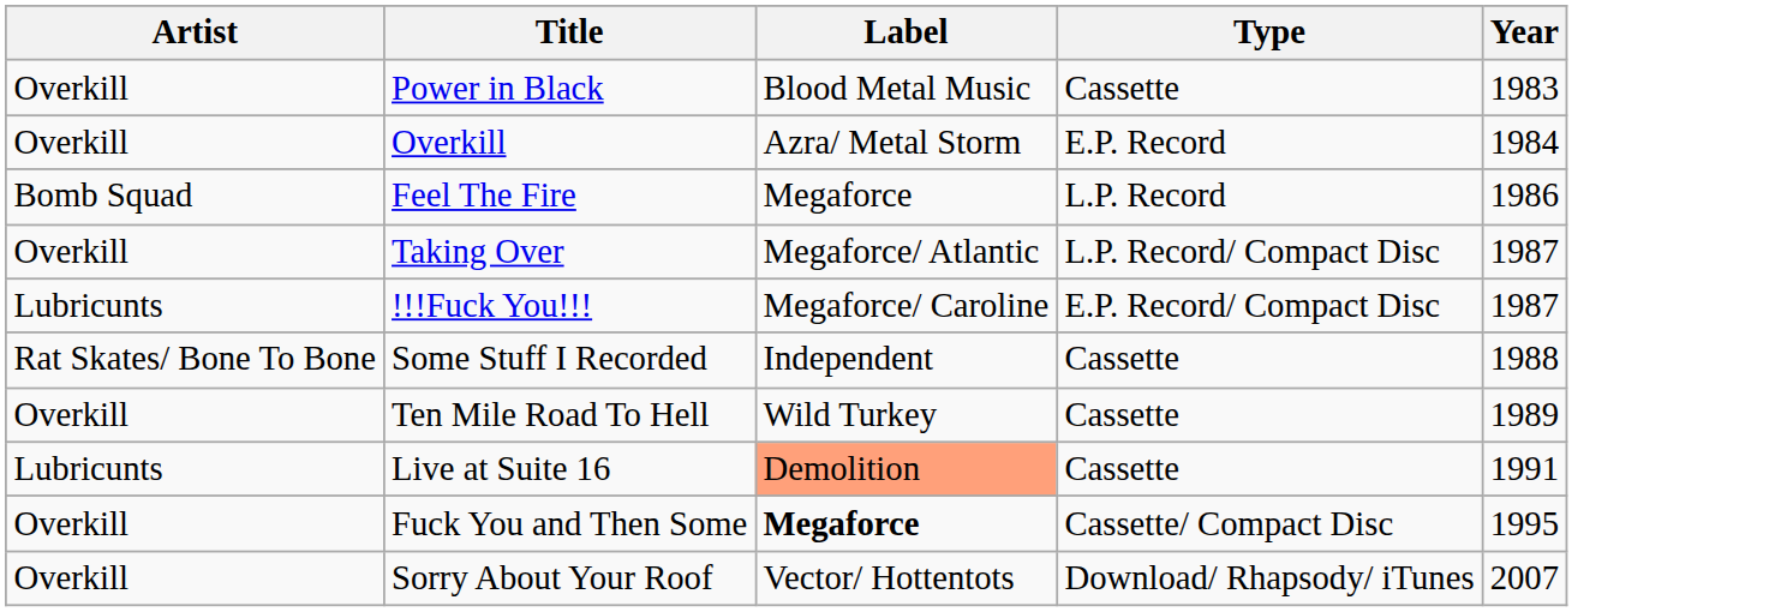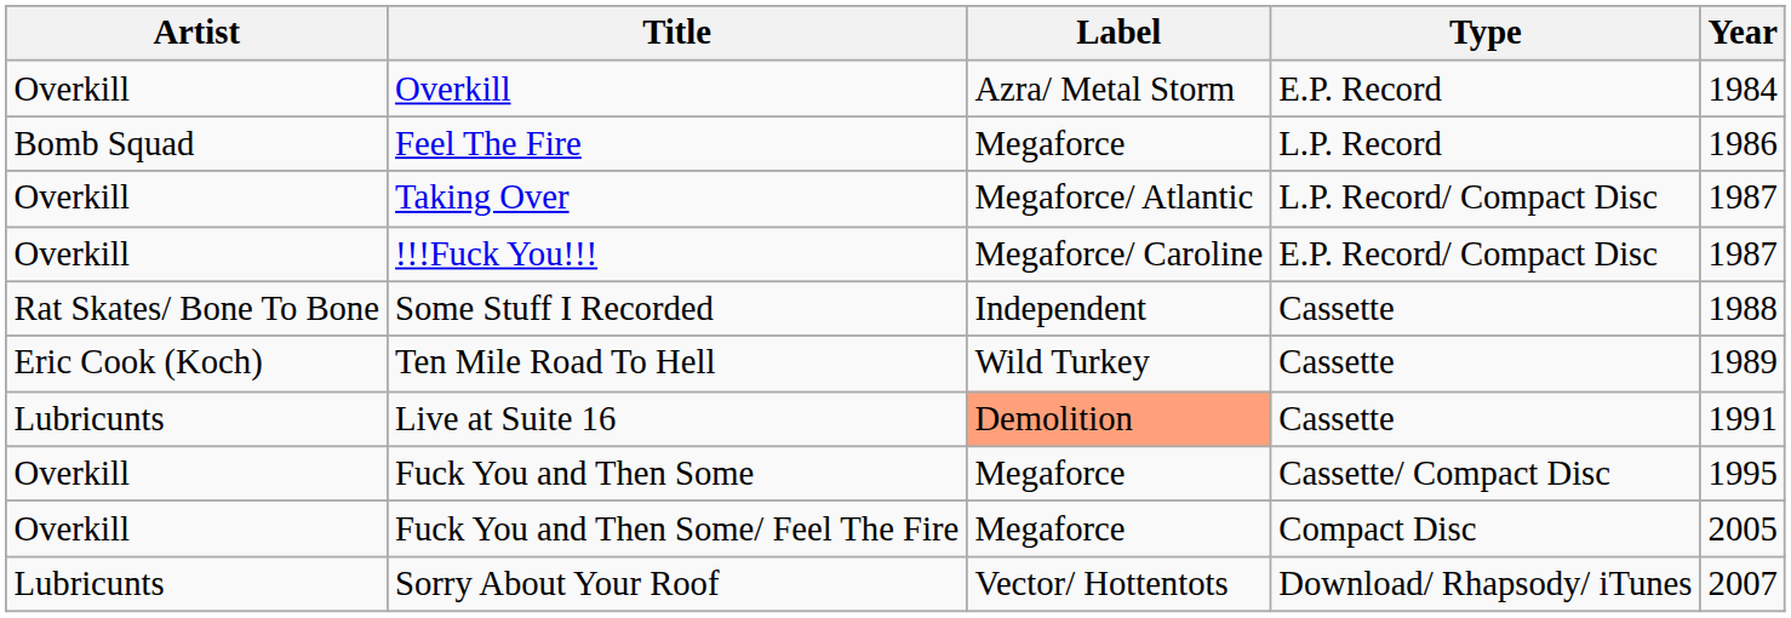- row: Overkill | Power in Black | Blood Metal Music | Cassette | 1983
!!!Fuck You!!! | Artist: Lubricunts -> Overkill
Ten Mile Road To Hell | Artist: Overkill -> Eric Cook (Koch)
Fuck You and Then Some | Label: bold -> normal
+ row: Overkill | Fuck You and Then Some/ Feel The Fire | Megaforce | Compact Disc | 2005
Sorry About Your Roof | Artist: Overkill -> Lubricunts
